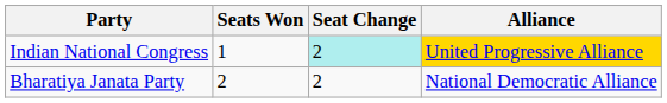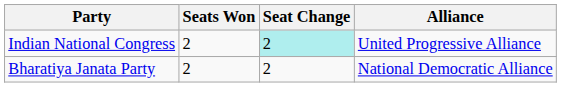Indian National Congress | Seats Won: 1 -> 2
Indian National Congress | Alliance: gold background -> no background
